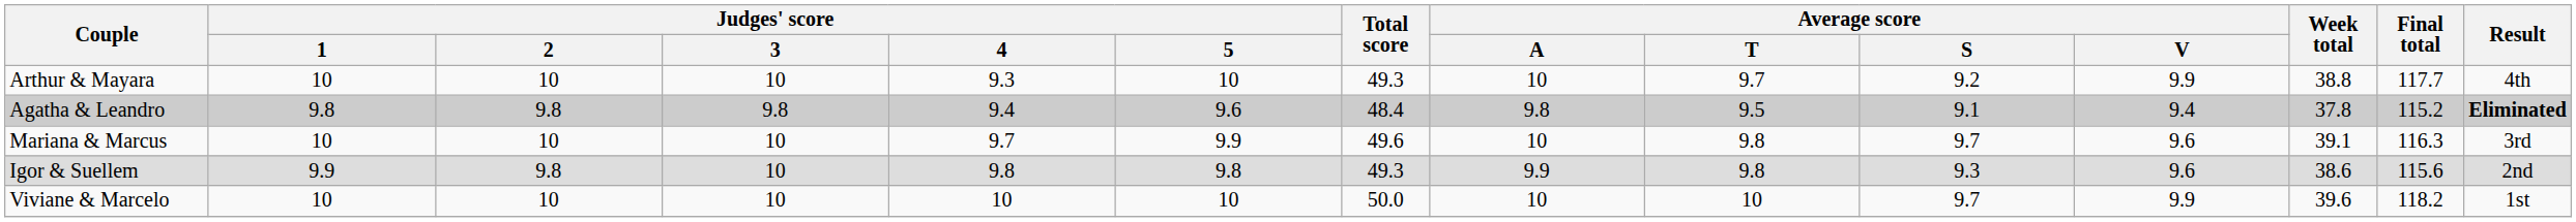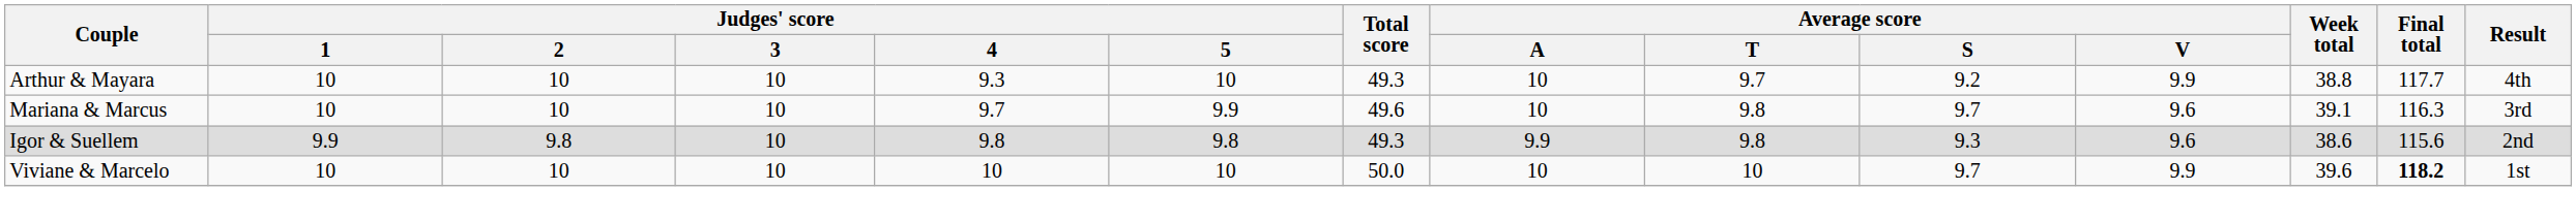- row: Agatha & Leandro | 9.8 | 9.8 | 9.8 | 9.4 | 9.6 | 48.4 | 9.8 | 9.5 | 9.1 | 9.4 | 37.8 | 115.2 | Eliminated
Viviane & Marcelo | Final total: normal -> bold
